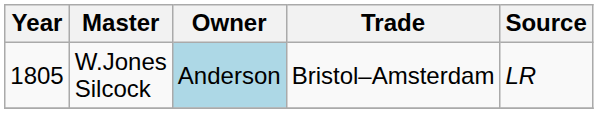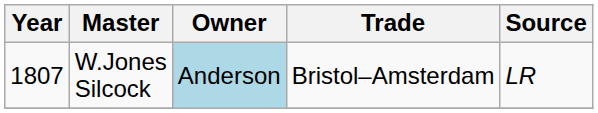W.Jones Silcock | Year: 1805 -> 1807
